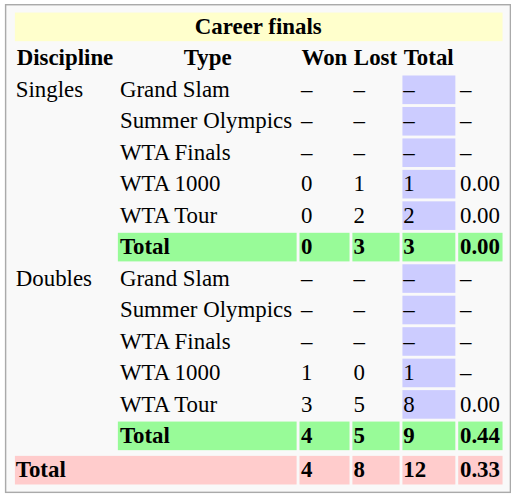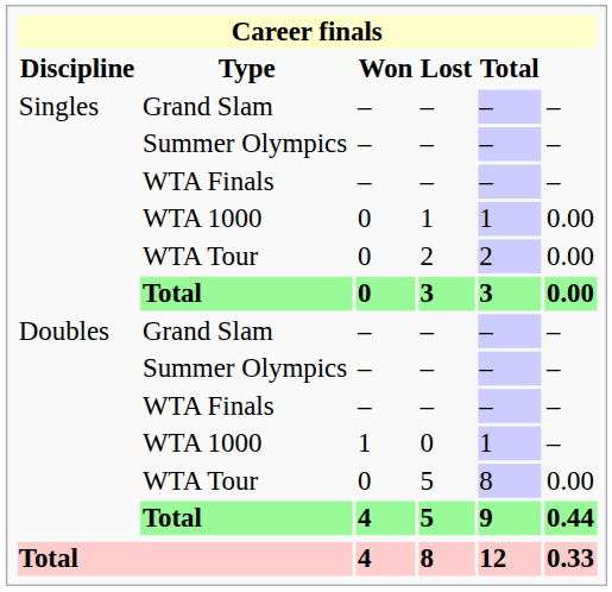WTA Tour / 5 | Won: 3 -> 0
